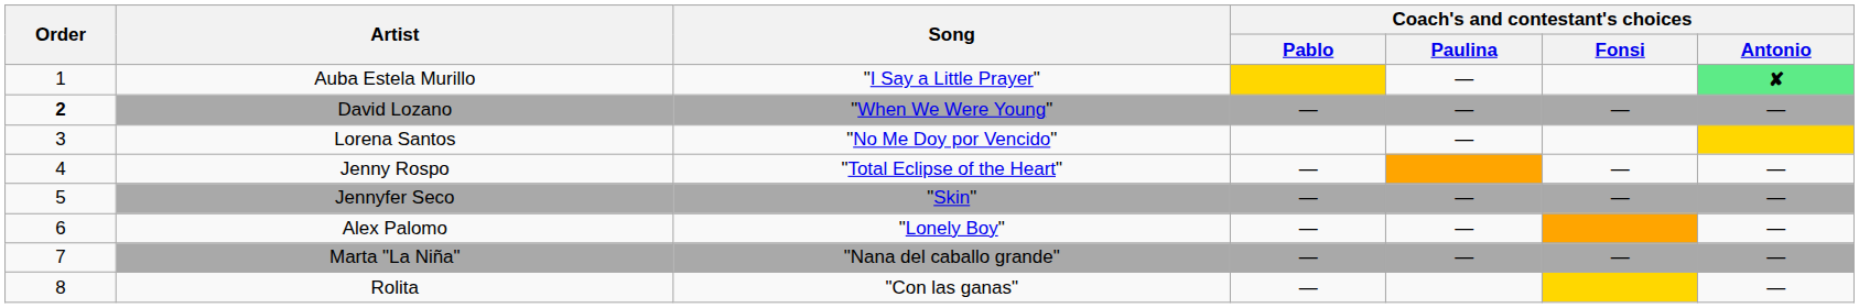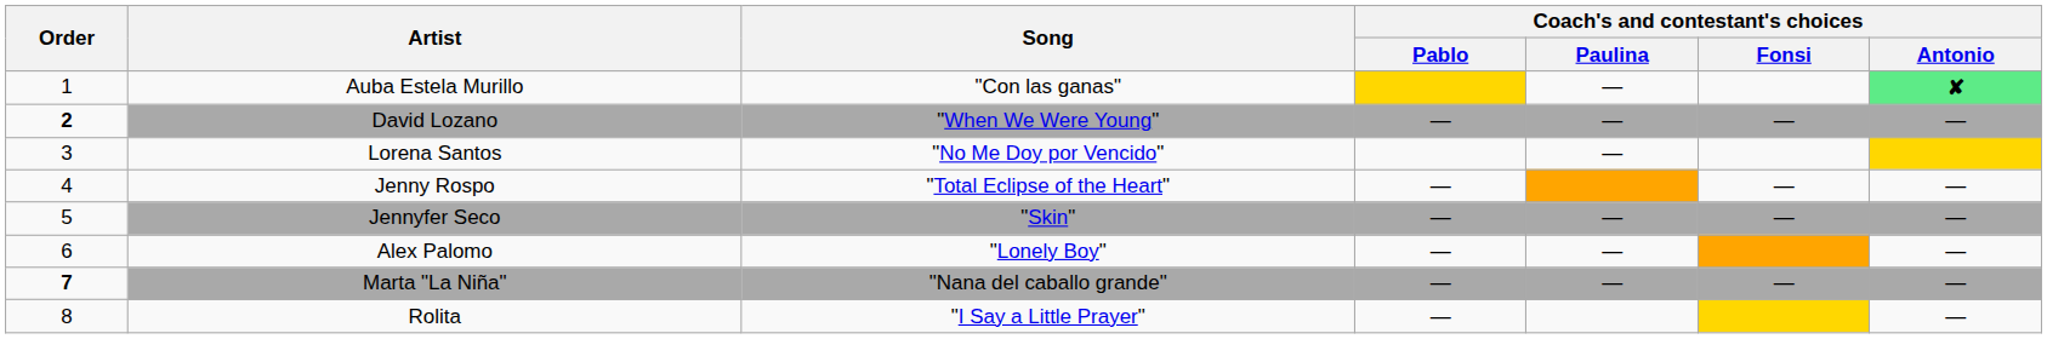Auba Estela Murillo | Song: "I Say a Little Prayer" -> "Con las ganas"
Marta "La Niña" | Order: normal -> bold
Rolita | Song: "Con las ganas" -> "I Say a Little Prayer"
